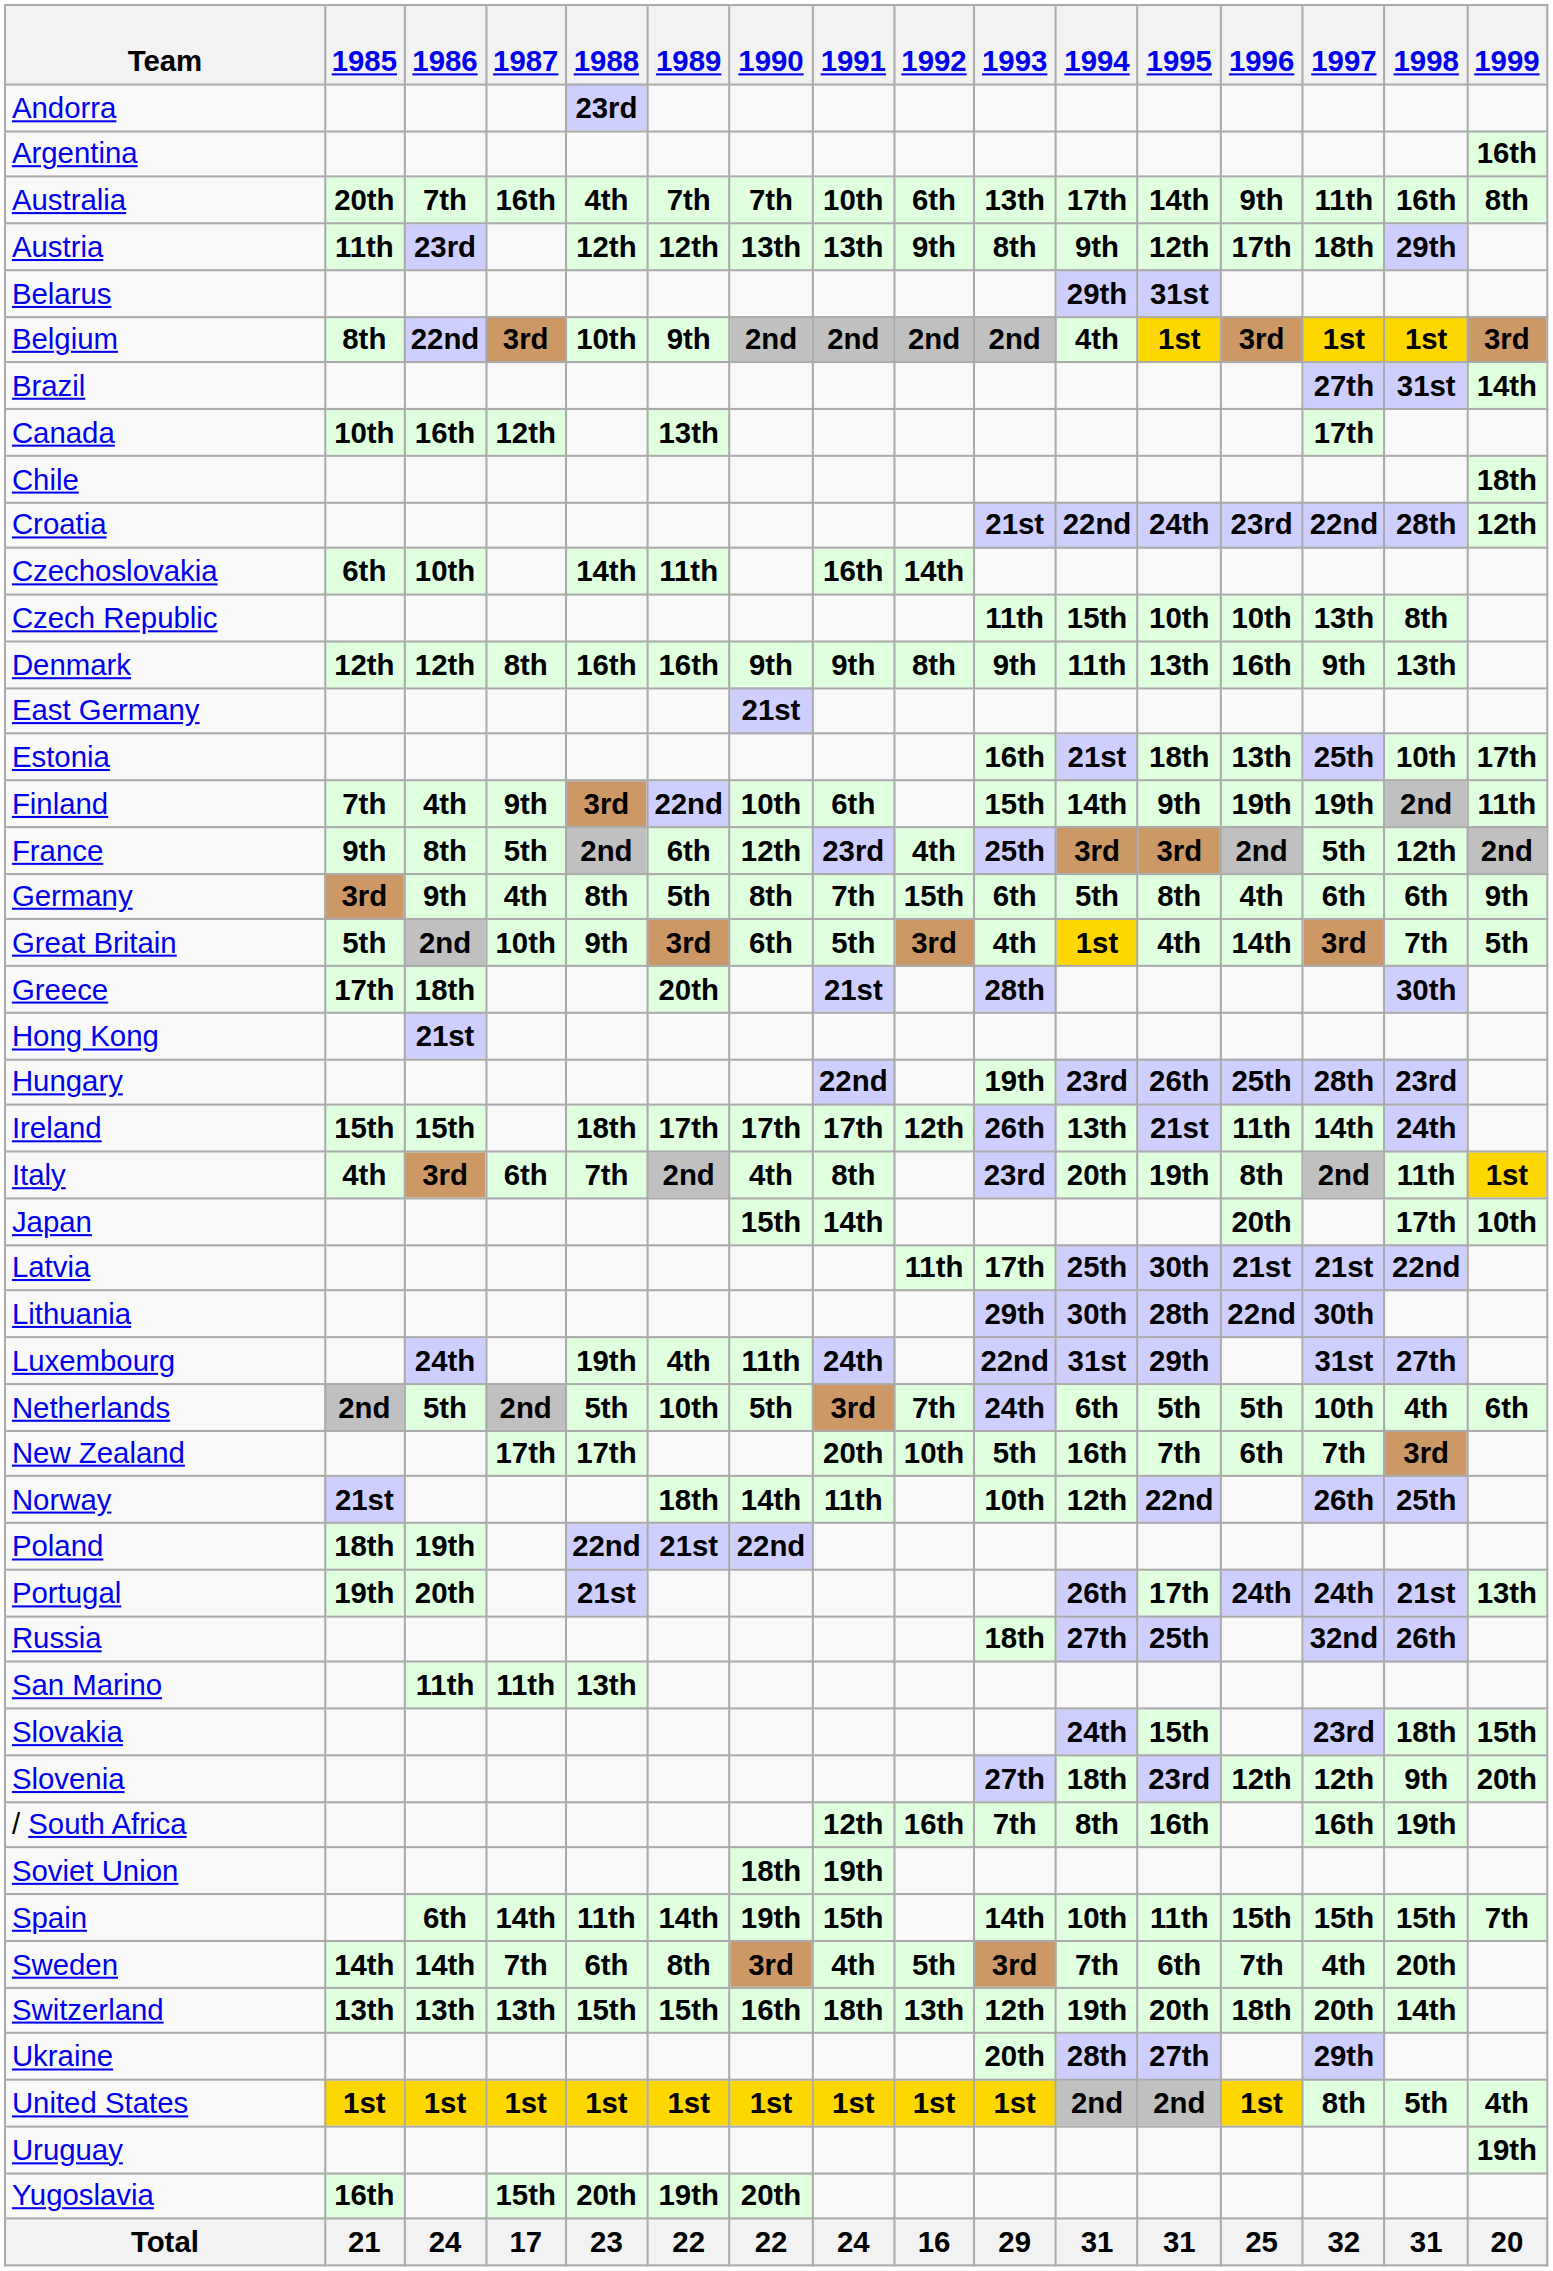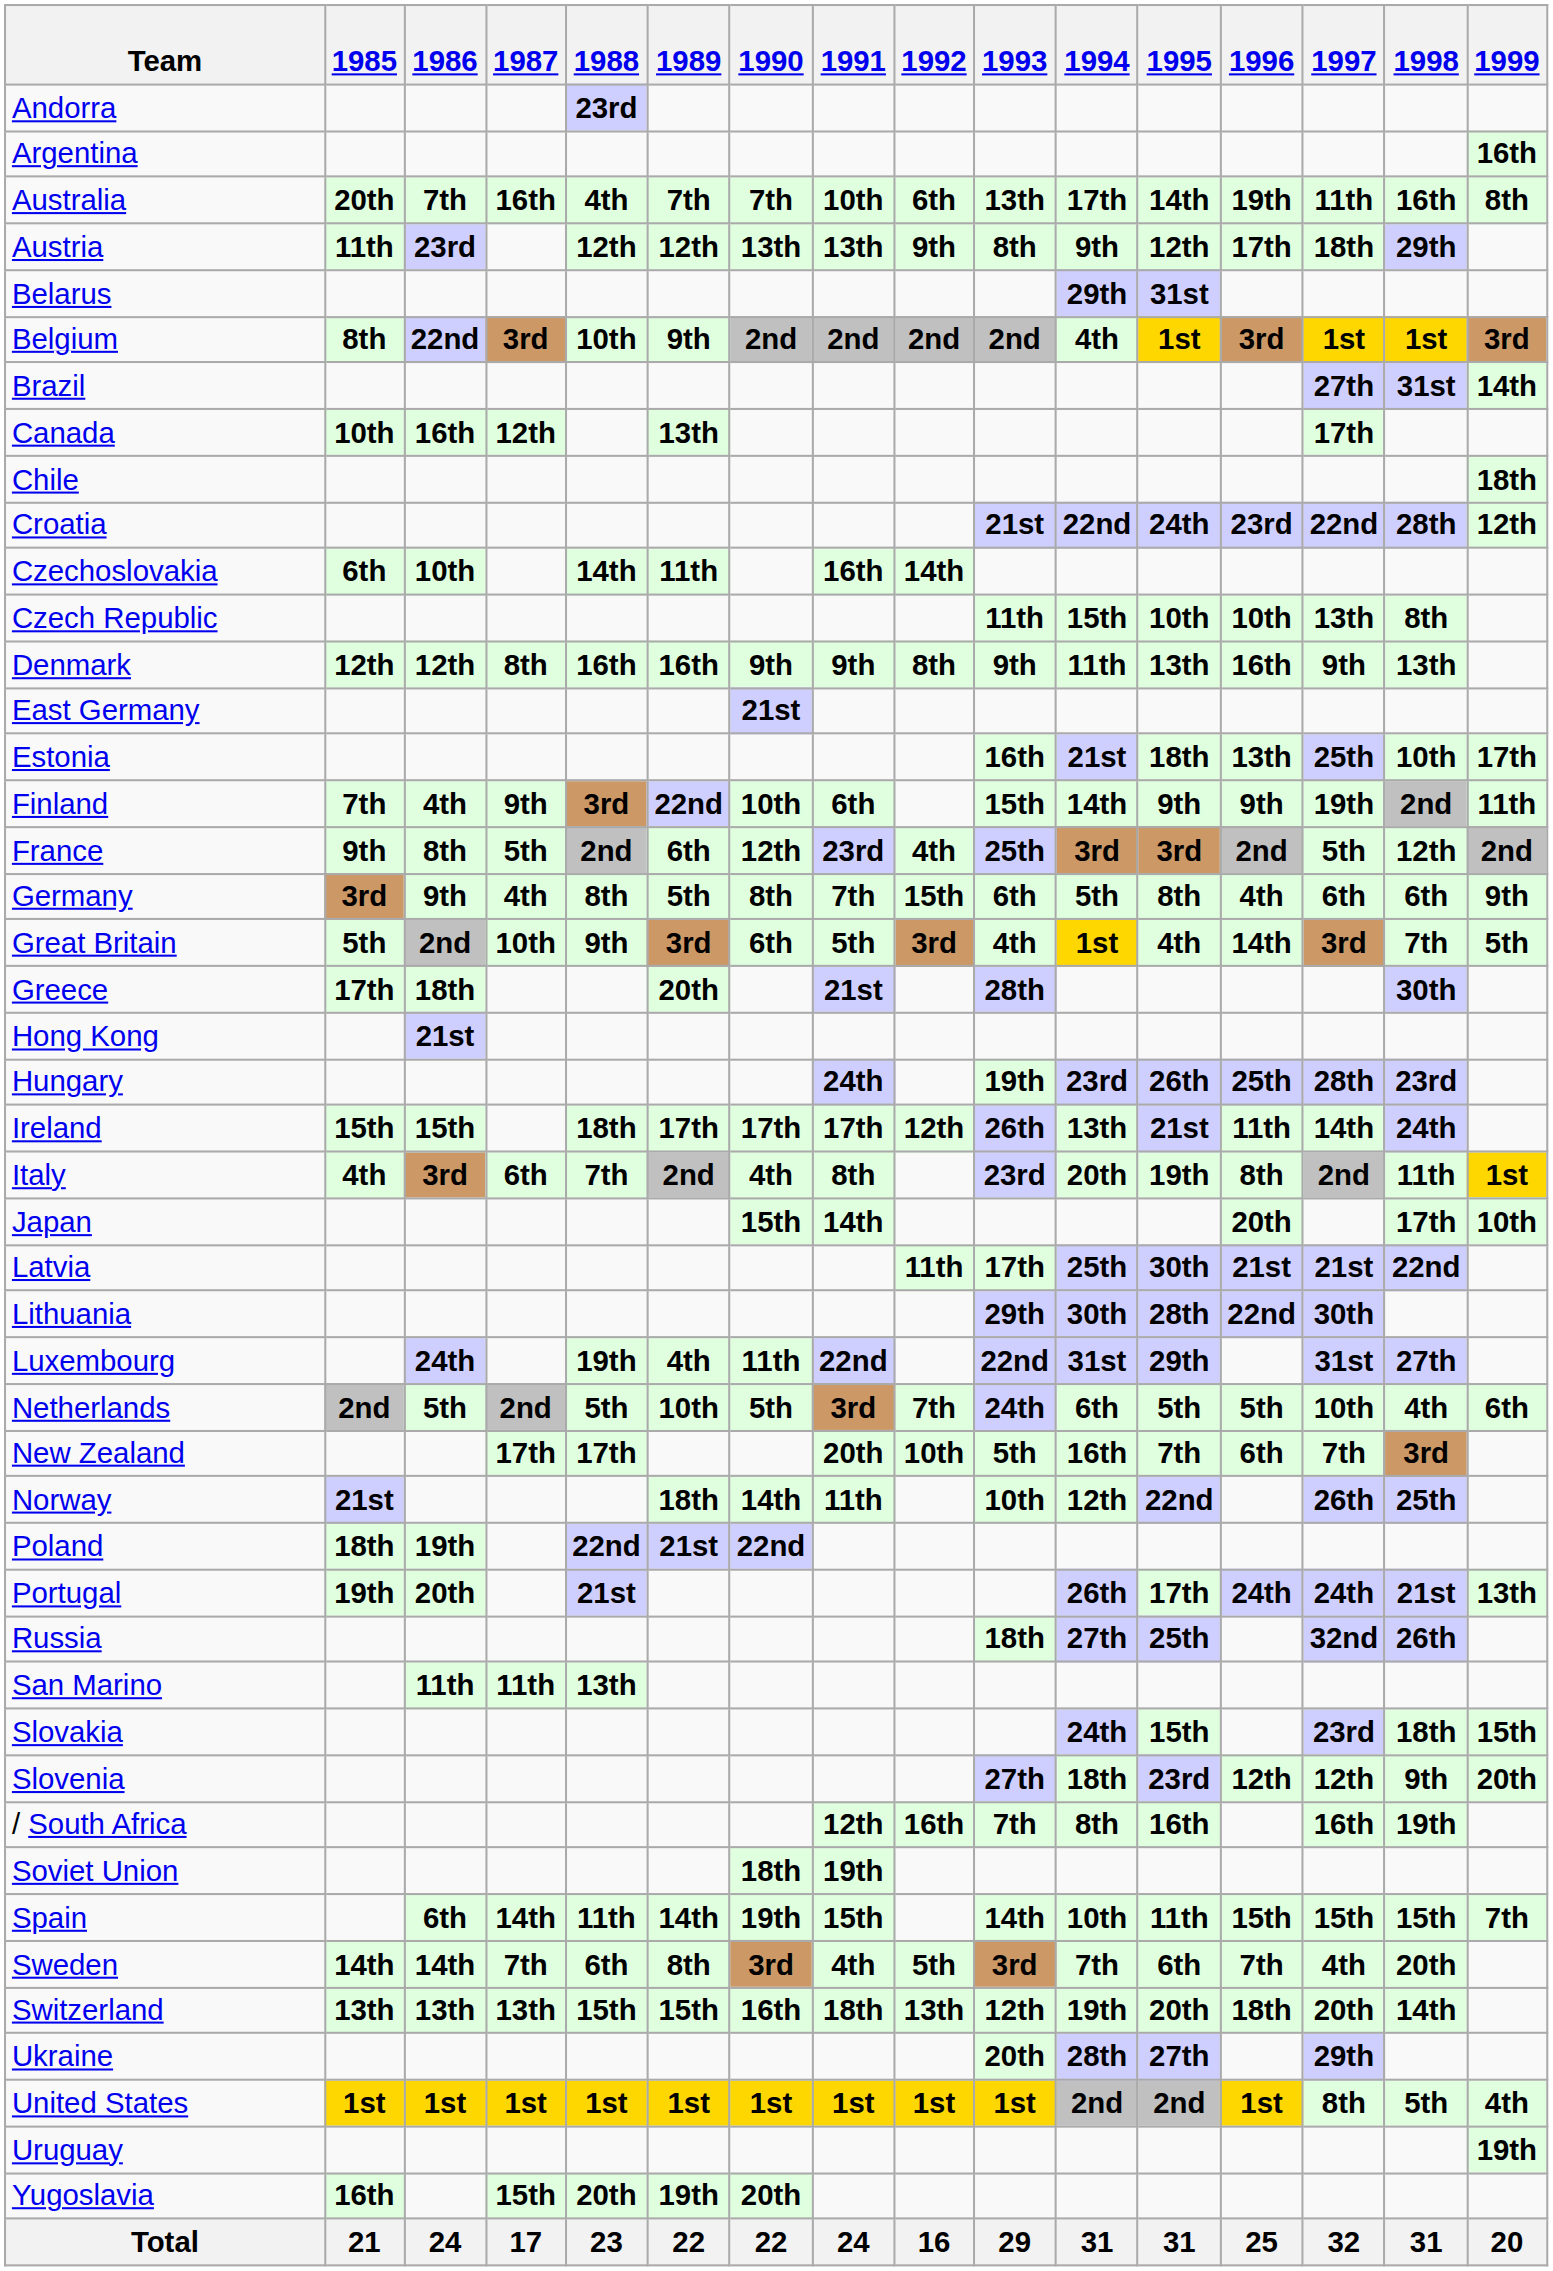Australia | 1996: 9th -> 19th
Finland | 1996: 19th -> 9th
Hungary | 1991: 22nd -> 24th
Luxembourg | 1991: 24th -> 22nd
